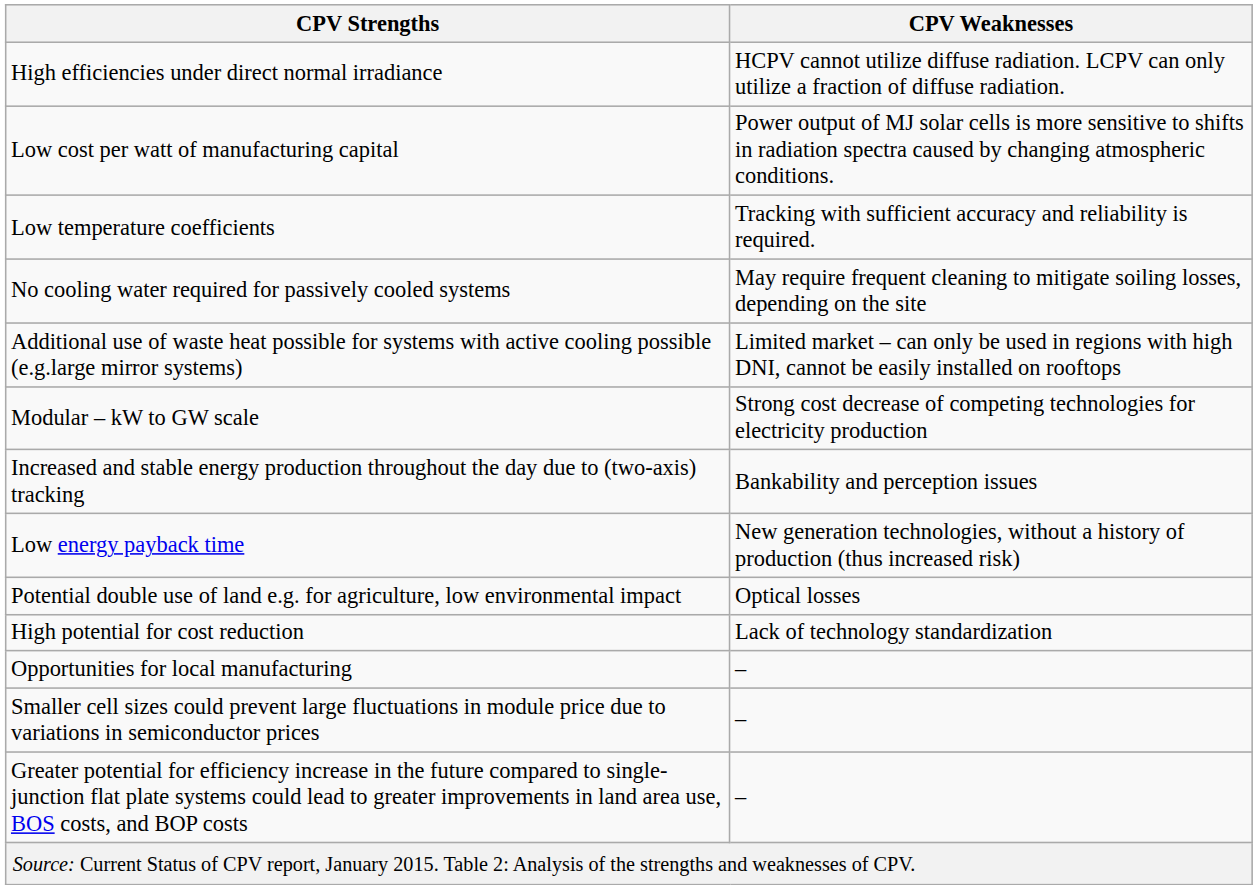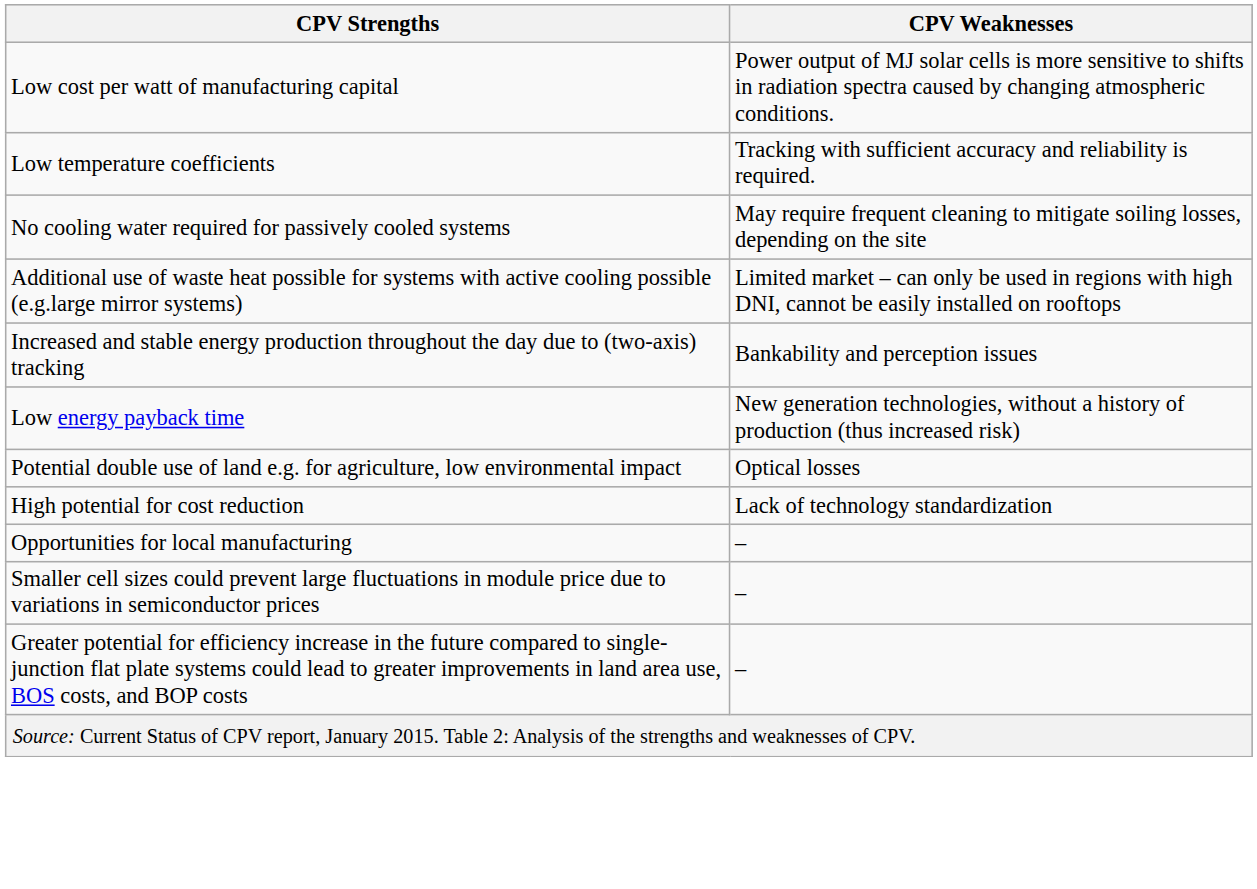- row: High efficiencies under direct normal irradiance | HCPV cannot utilize diffuse radiation. LCPV can only utilize a fraction of diffuse radiation.
- row: Modular – kW to GW scale | Strong cost decrease of competing technologies for electricity production
